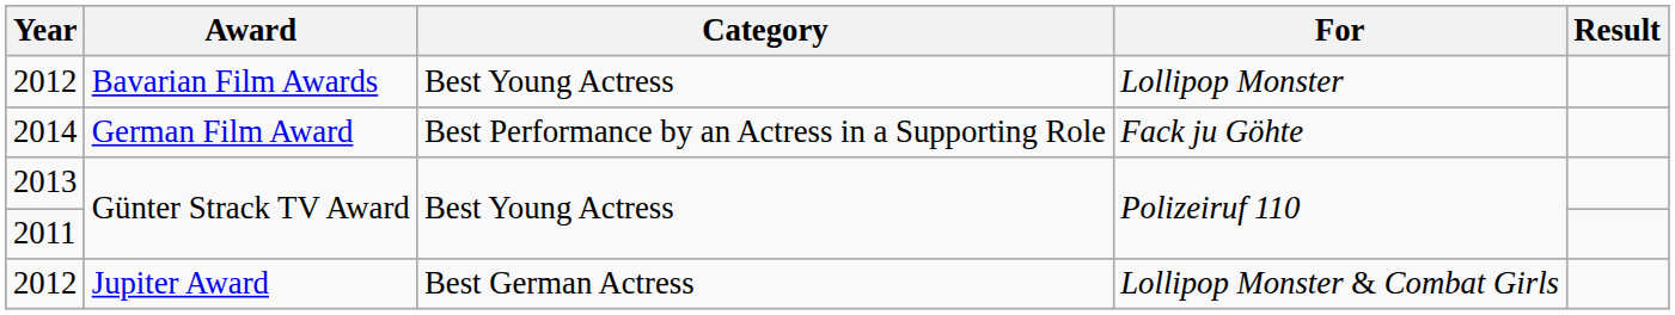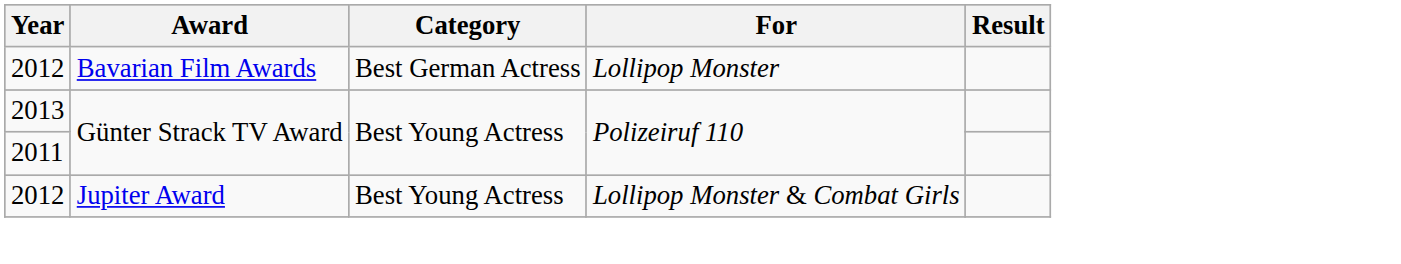2012 / Bavarian Film Awards | Category: Best Young Actress -> Best German Actress
- row: 2014 | German Film Award | Best Performance by an Actress in a Supporting Role | Fack ju Göhte
2012 / Jupiter Award | Category: Best German Actress -> Best Young Actress
